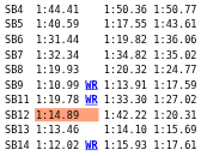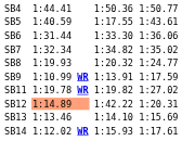SB6 | column 5: 1:19.82 -> 1:33.30
SB11 | column 5: 1:33.30 -> 1:19.82
